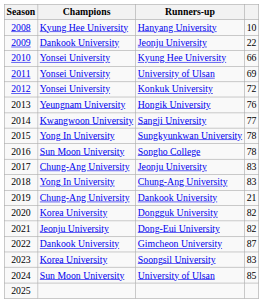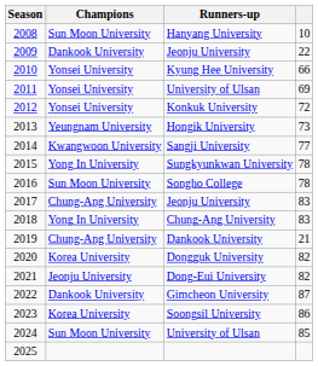2008 | Champions: Kyung Hee University -> Sun Moon University
2013 | column 4: 76 -> 73
2023 | column 4: 83 -> 86
